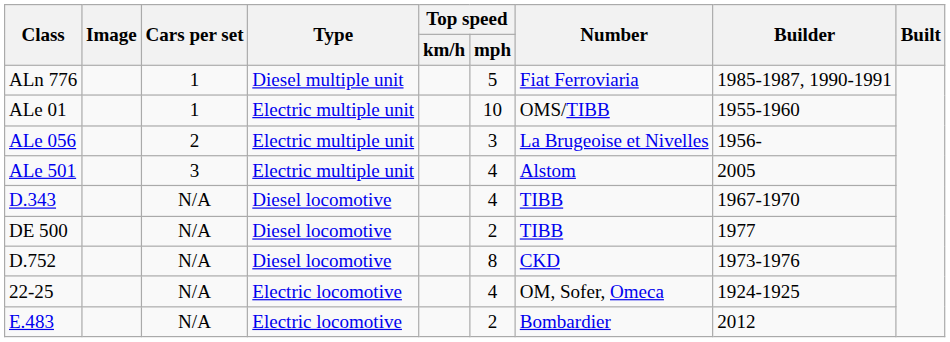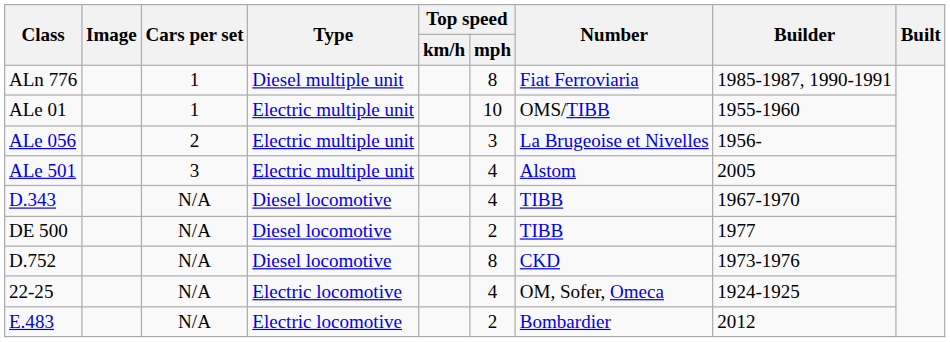ALn 776 | Top speed / mph: 5 -> 8
